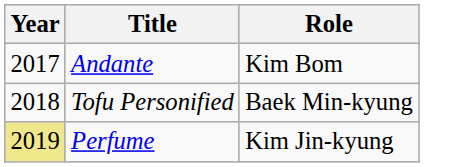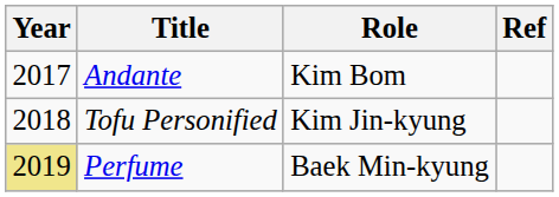+ column: Ref
Tofu Personified | Role: Baek Min-kyung -> Kim Jin-kyung
Perfume | Role: Kim Jin-kyung -> Baek Min-kyung
